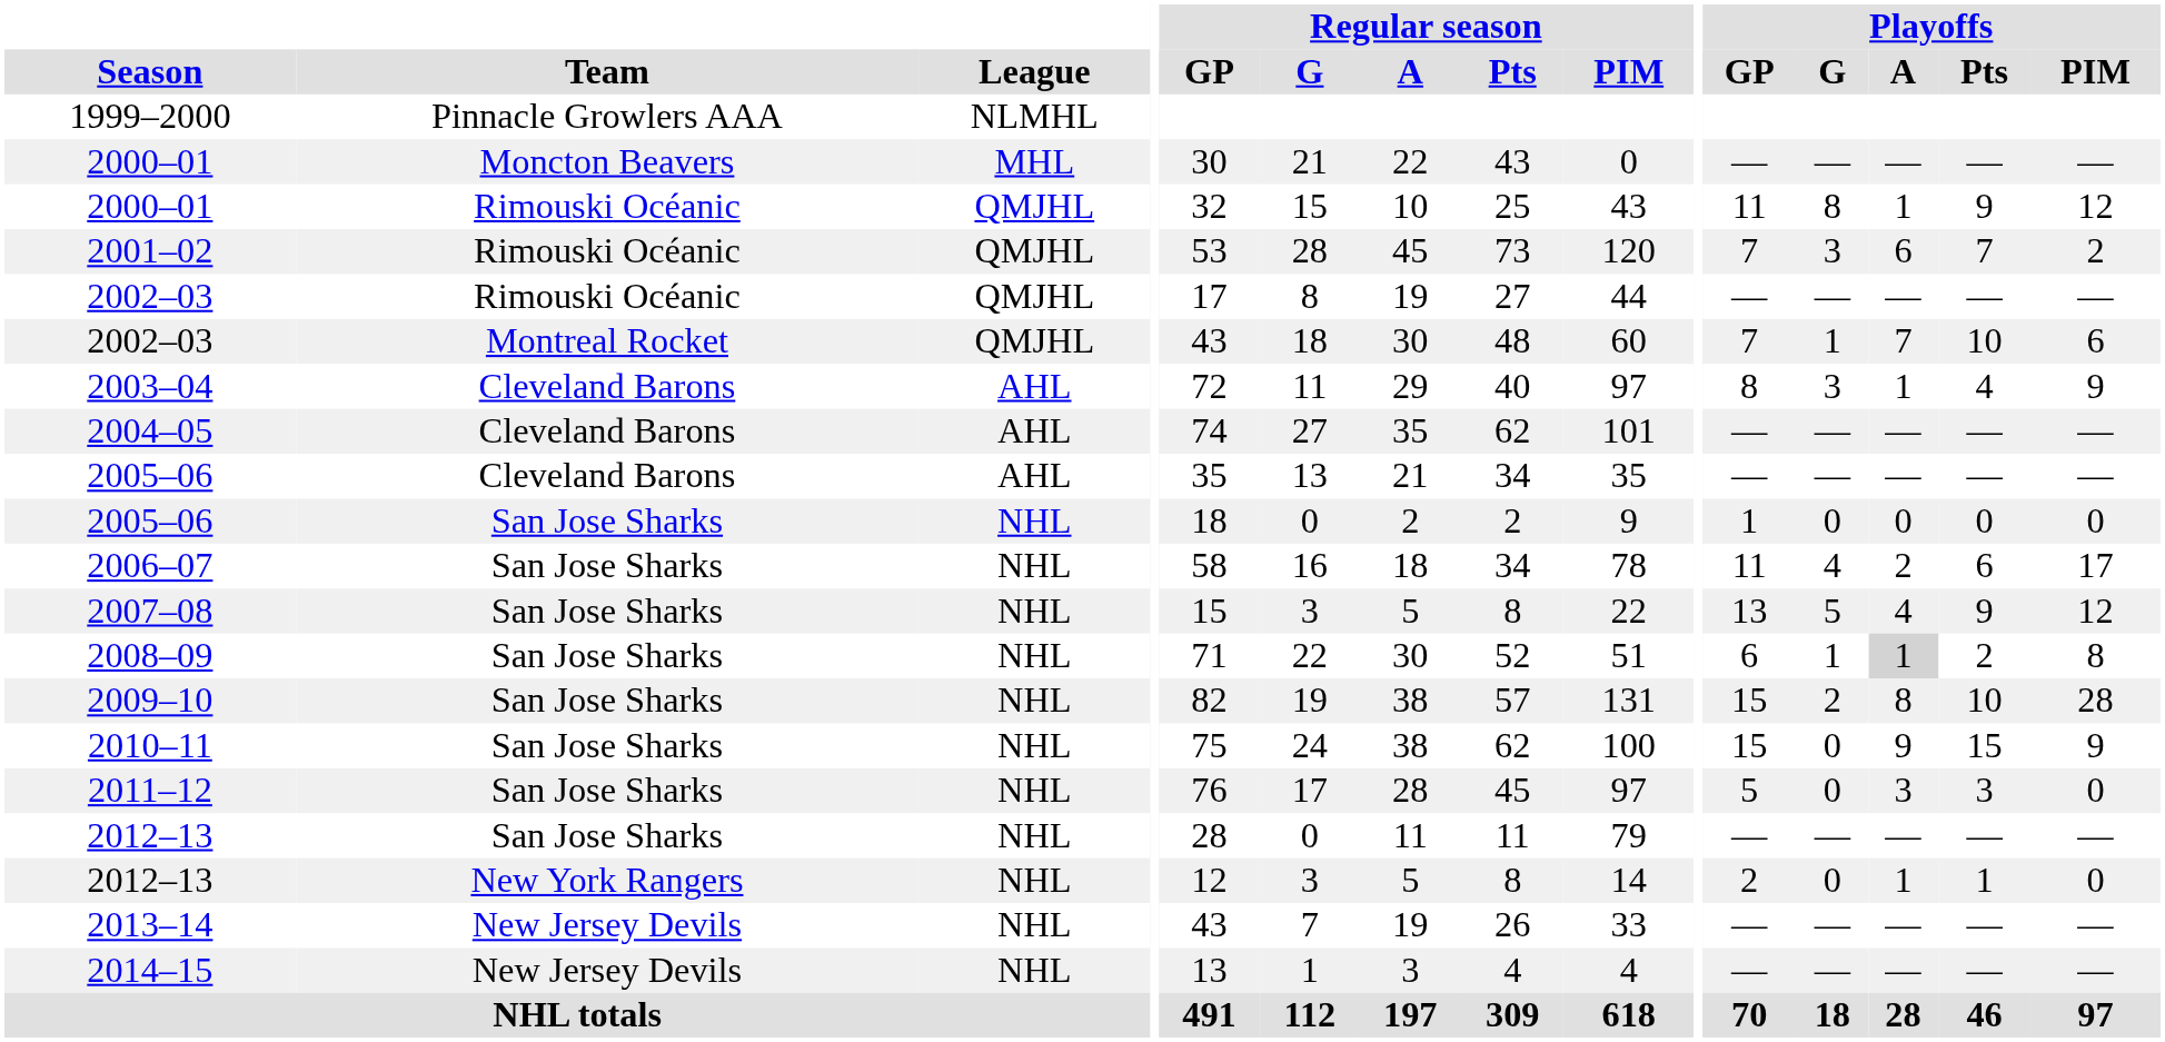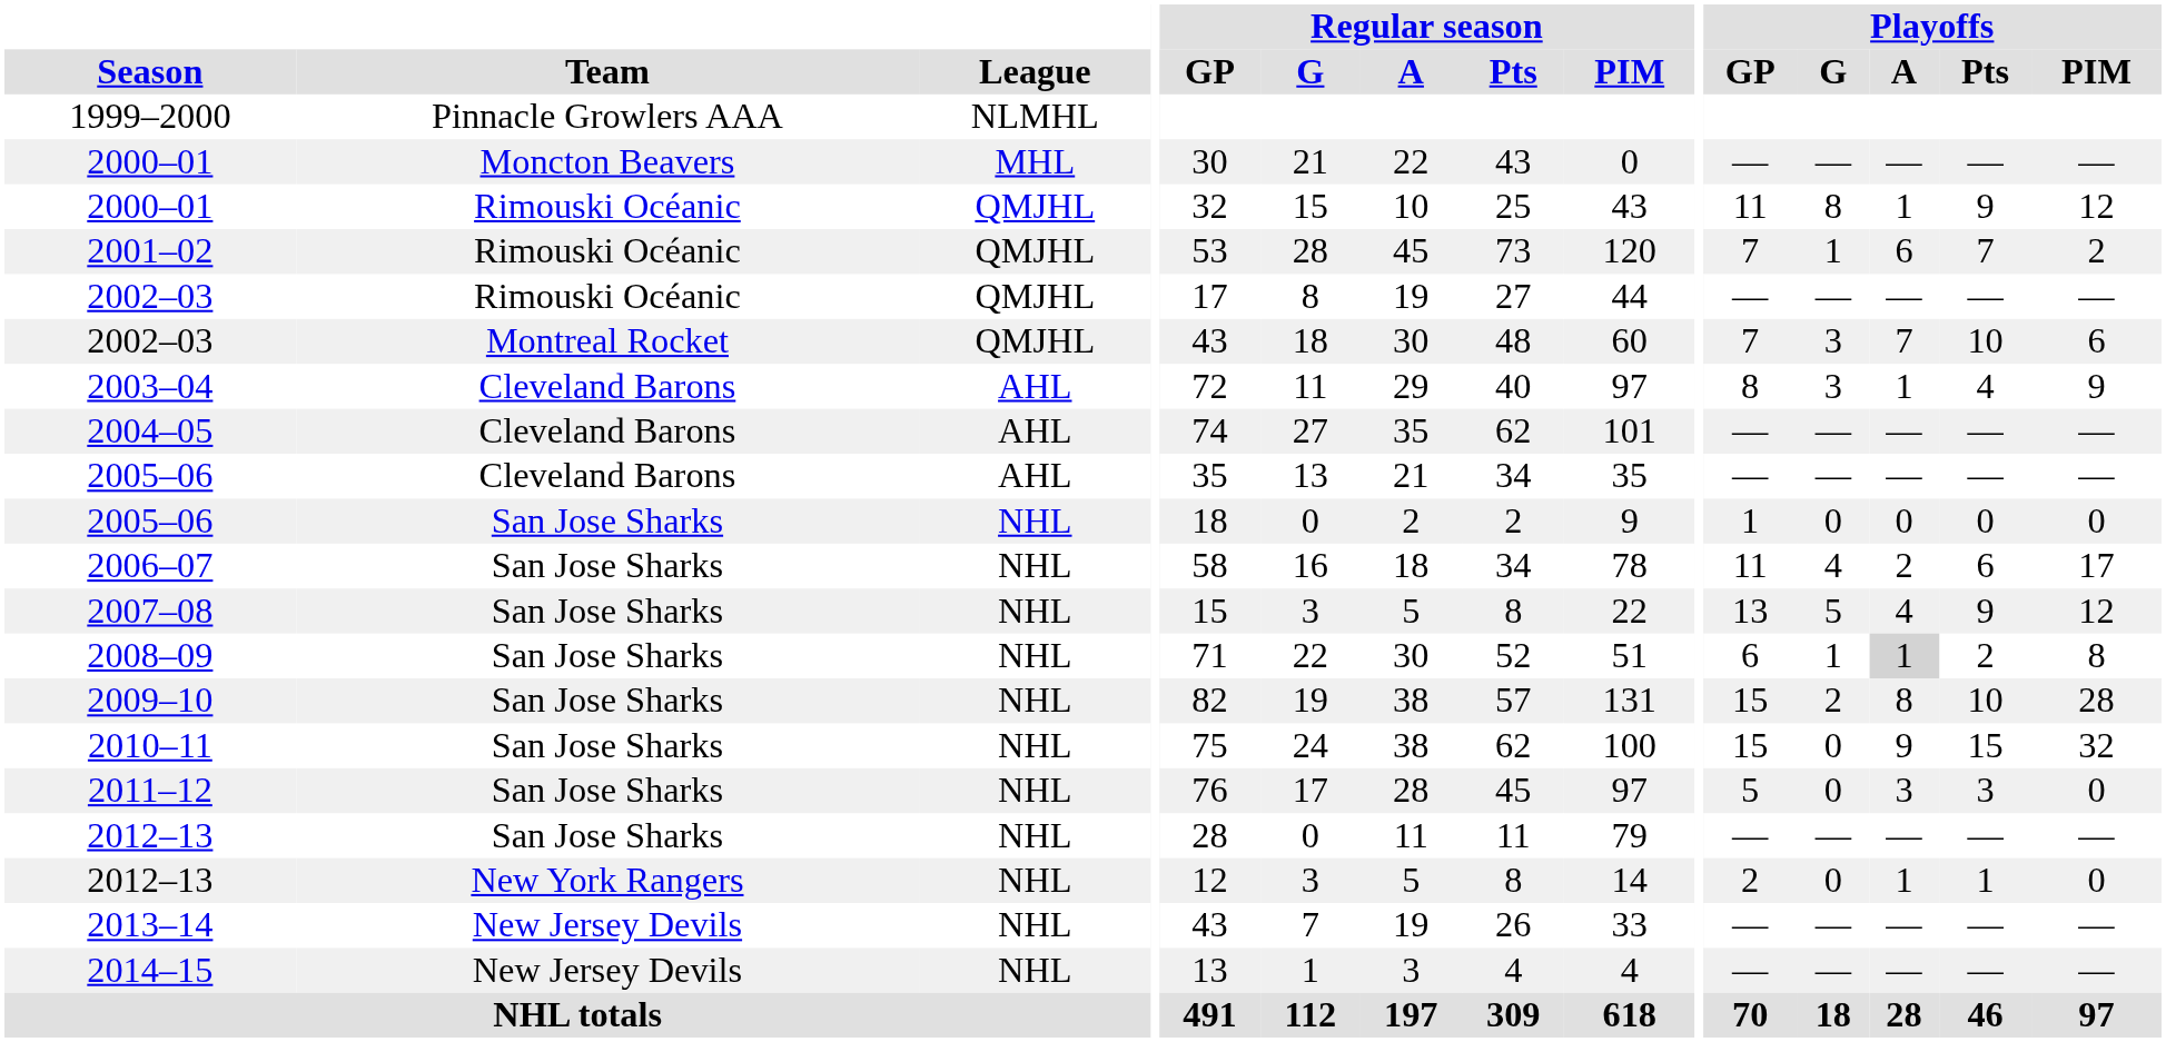2001–02 | Playoffs / G: 3 -> 1
2002–03 / Montreal Rocket | Playoffs / G: 1 -> 3
2010–11 | Playoffs / PIM: 9 -> 32
